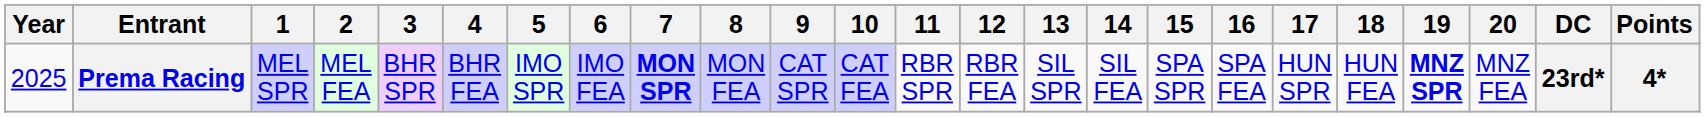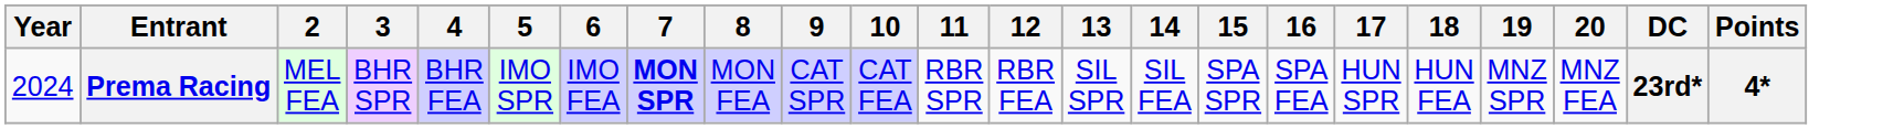- column: 1 | MEL SPR
Prema Racing | Year: 2025 -> 2024
Prema Racing | 19: bold -> normal
